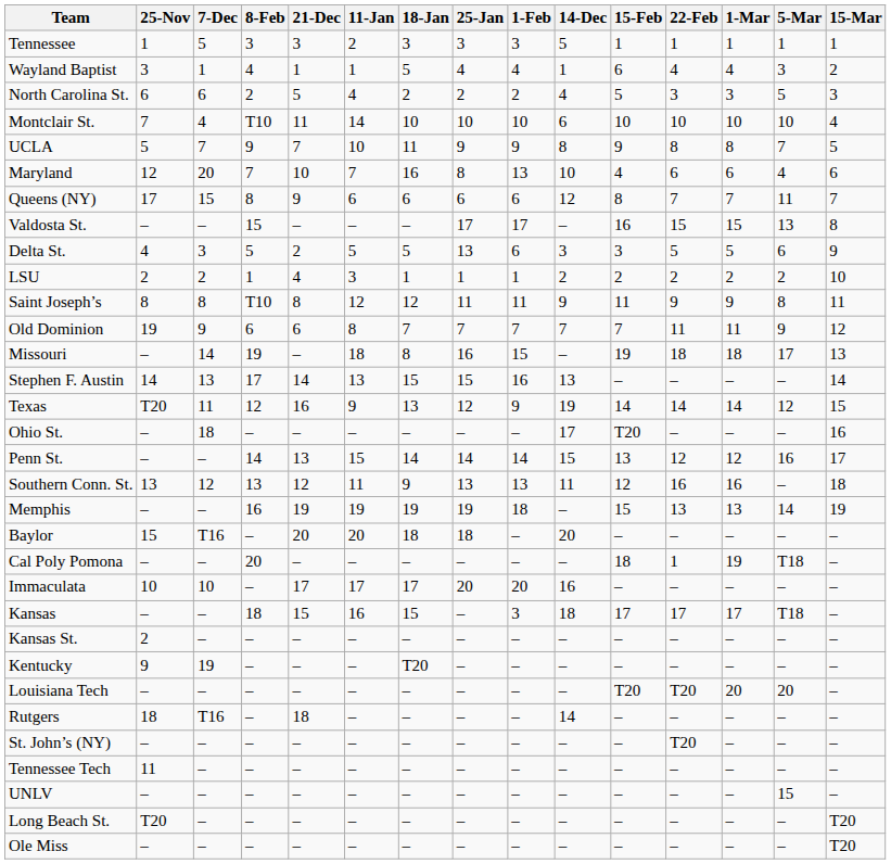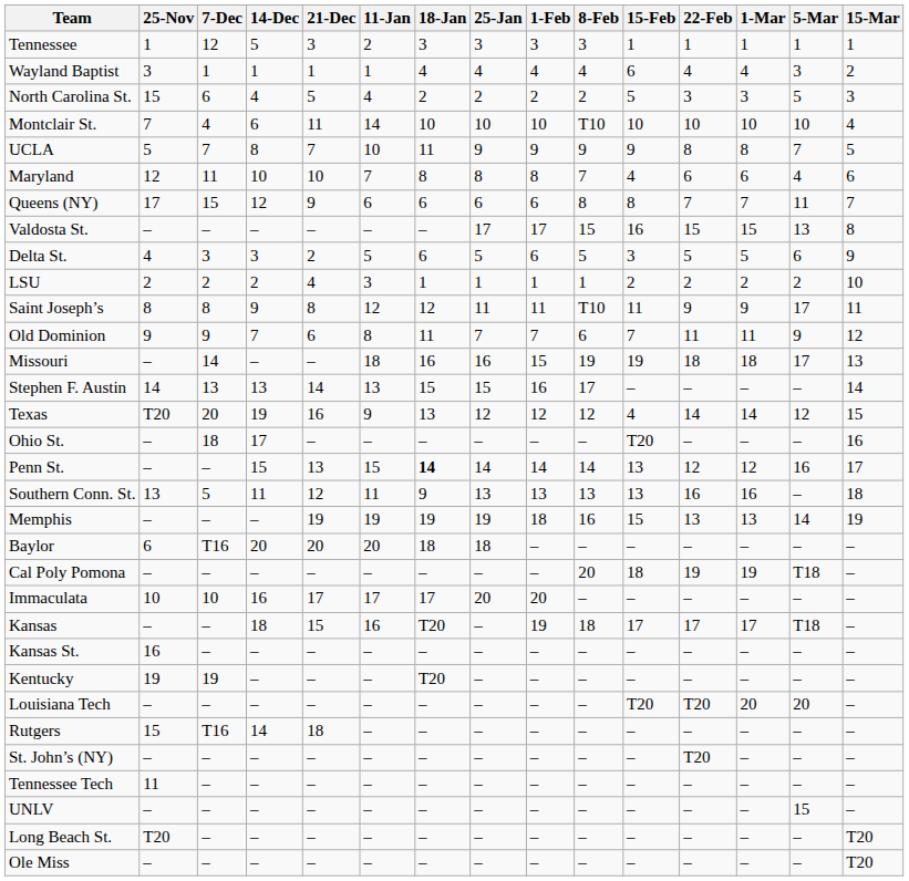columns swapped: 14-Dec <-> 8-Feb
Tennessee | 7-Dec: 5 -> 12
Wayland Baptist | 18-Jan: 5 -> 4
North Carolina St. | 25-Nov: 6 -> 15
Maryland | 7-Dec: 20 -> 11
Maryland | 18-Jan: 16 -> 8
Maryland | 1-Feb: 13 -> 8
Delta St. | 18-Jan: 5 -> 6
Delta St. | 25-Jan: 13 -> 5
Saint Joseph’s | 5-Mar: 8 -> 17
Old Dominion | 25-Nov: 19 -> 9
Old Dominion | 18-Jan: 7 -> 11
Missouri | 18-Jan: 8 -> 16
Texas | 7-Dec: 11 -> 20
Texas | 1-Feb: 9 -> 12
Texas | 15-Feb: 14 -> 4
Penn St. | 18-Jan: normal -> bold
Southern Conn. St. | 7-Dec: 12 -> 5
Southern Conn. St. | 15-Feb: 12 -> 13
Baylor | 25-Nov: 15 -> 6
Cal Poly Pomona | 22-Feb: 1 -> 19
Kansas | 18-Jan: 15 -> T20
Kansas | 1-Feb: 3 -> 19
Kansas St. | 25-Nov: 2 -> 16
Kentucky | 25-Nov: 9 -> 19
Rutgers | 25-Nov: 18 -> 15
